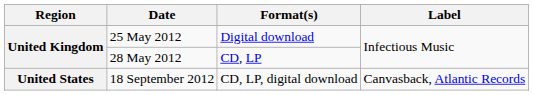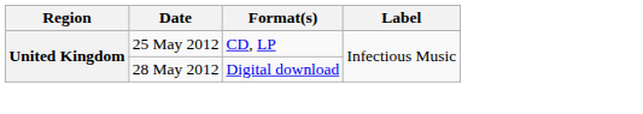25 May 2012 | Format(s): Digital download -> CD, LP
28 May 2012 | Format(s): CD, LP -> Digital download
- row: United States | 18 September 2012 | CD, LP, digital download | Canvasback, Atlantic Records
